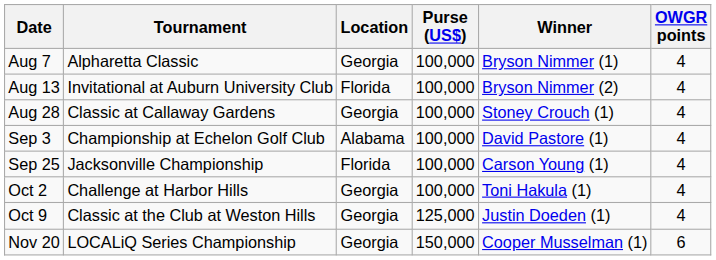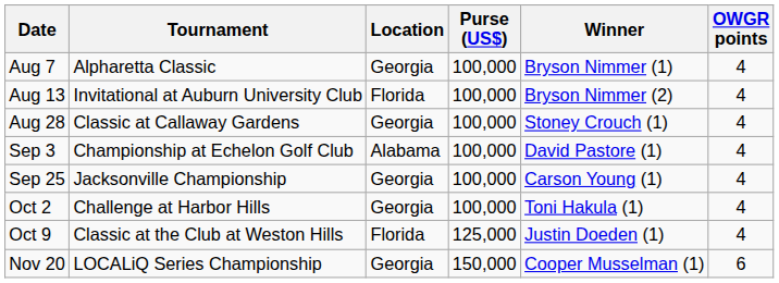Sep 25 | Location: Florida -> Georgia
Oct 9 | Location: Georgia -> Florida
